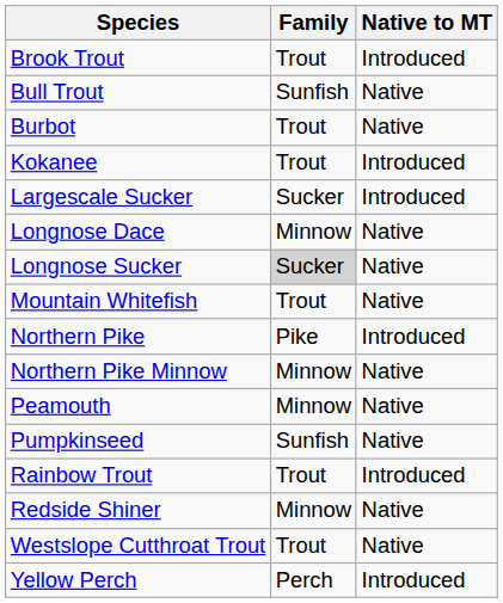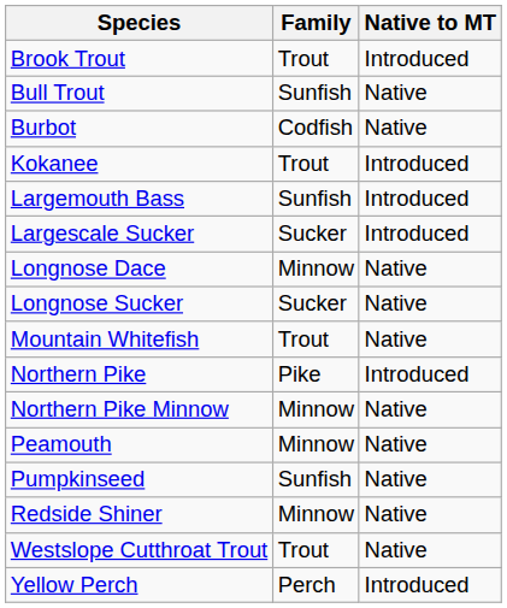Burbot | Family: Trout -> Codfish
+ row: Largemouth Bass | Sunfish | Introduced
Longnose Sucker | Family: lightgrey background -> no background
- row: Rainbow Trout | Trout | Introduced
